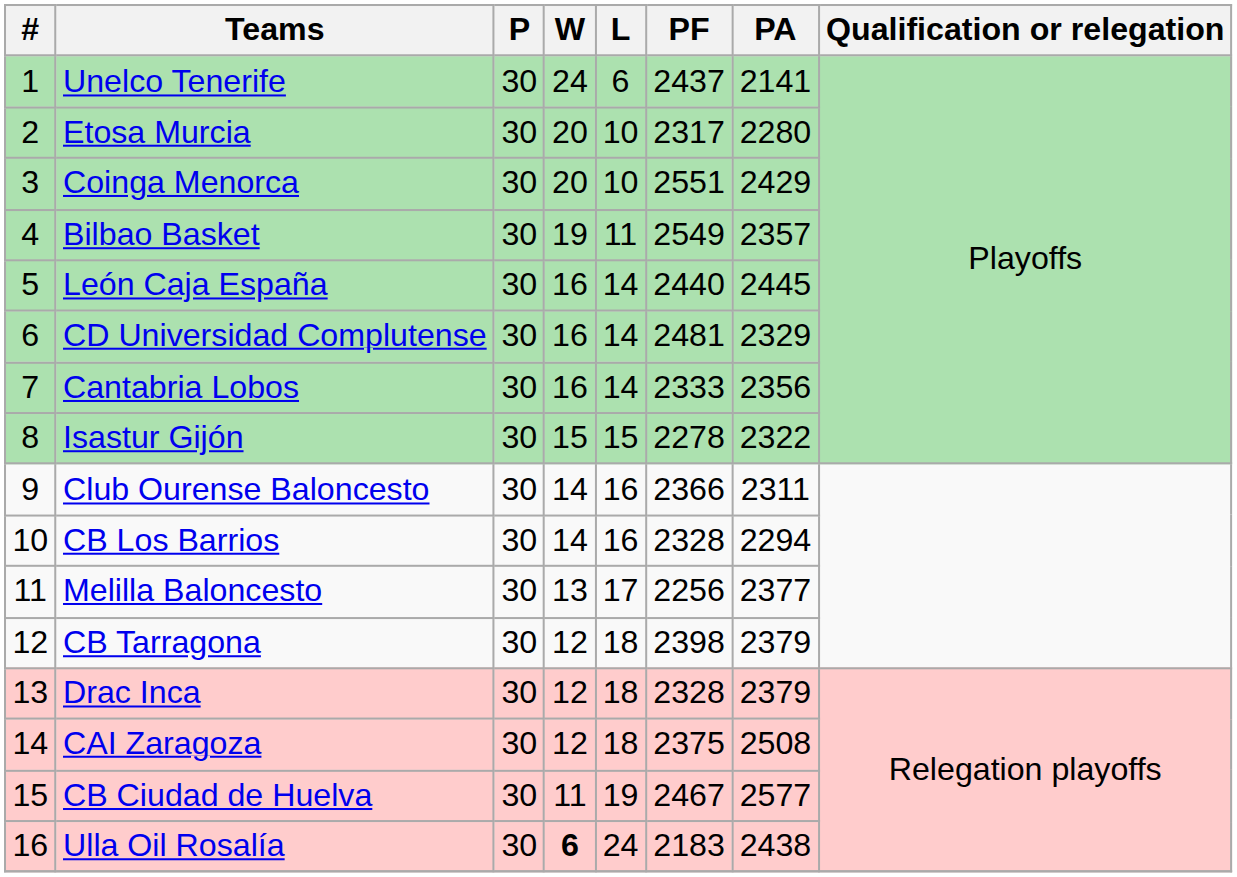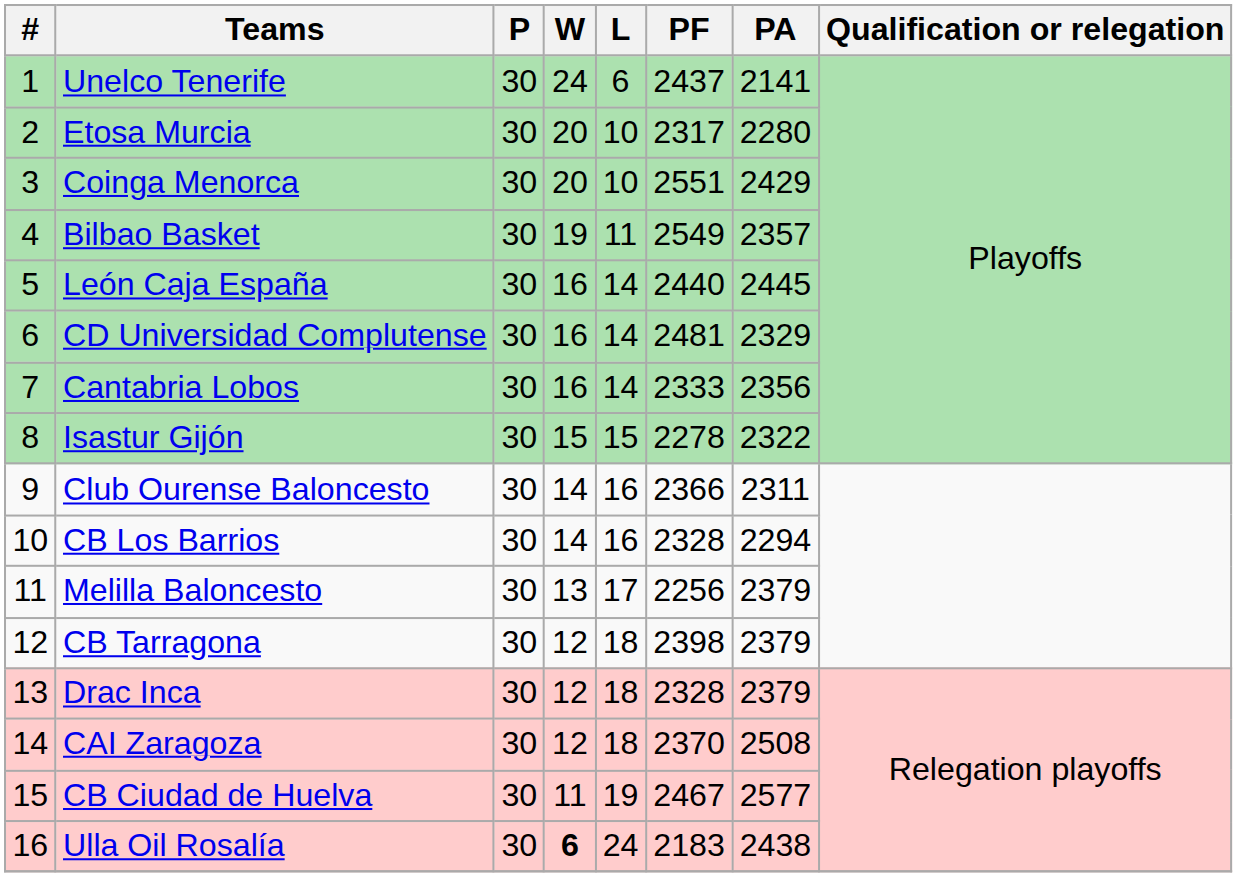Melilla Baloncesto | PA: 2377 -> 2379
CAI Zaragoza | PF: 2375 -> 2370
